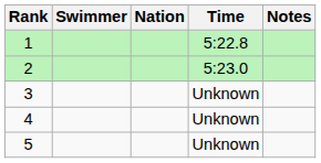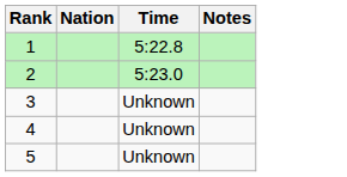- column: Swimmer
